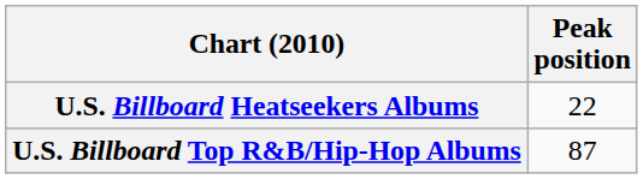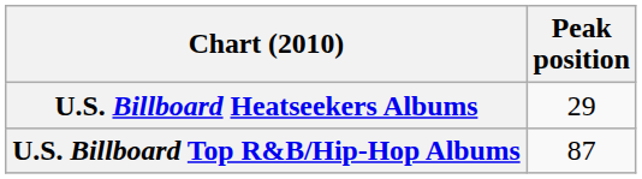U.S. Billboard Heatseekers Albums | Peak position: 22 -> 29
